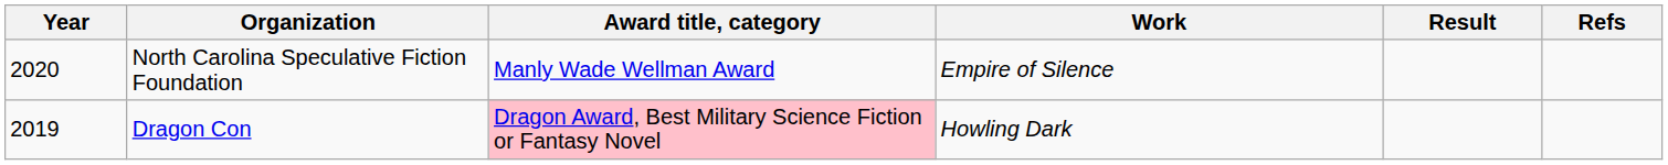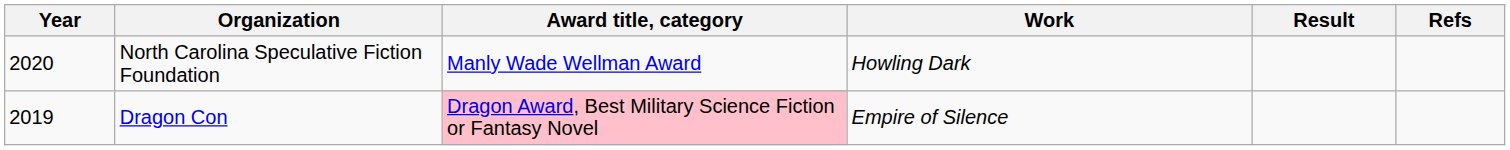North Carolina Speculative Fiction Foundation | Work: Empire of Silence -> Howling Dark
Dragon Con | Work: Howling Dark -> Empire of Silence
